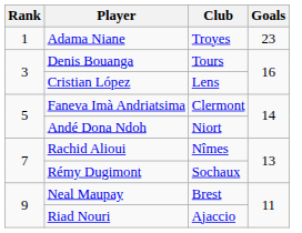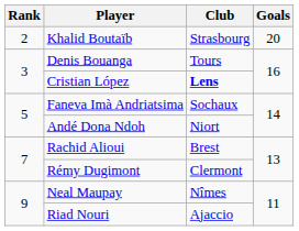- row: 1 | Adama Niane | Troyes | 23
+ row: 2 | Khalid Boutaïb | Strasbourg | 20
Cristian López | Club: normal -> bold
Faneva Imà Andriatsima | Club: Clermont -> Sochaux
Rachid Alioui | Club: Nîmes -> Brest
Rémy Dugimont | Club: Sochaux -> Clermont
Neal Maupay | Club: Brest -> Nîmes
